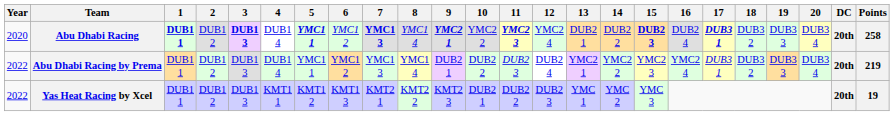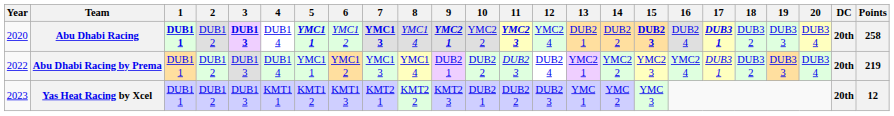Yas Heat Racing by Xcel | Year: 2022 -> 2023
Yas Heat Racing by Xcel | Points: 19 -> 12
